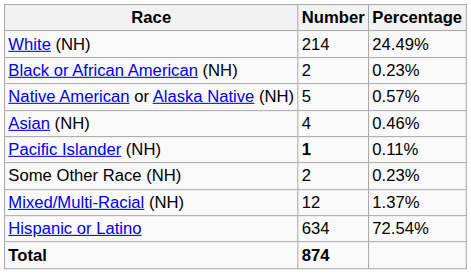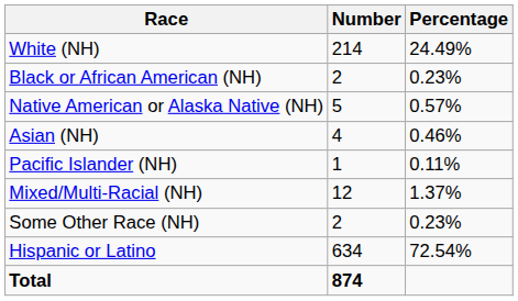Pacific Islander (NH) | Number: bold -> normal
rows swapped: Some Other Race (NH) <-> Mixed/Multi-Racial (NH)
